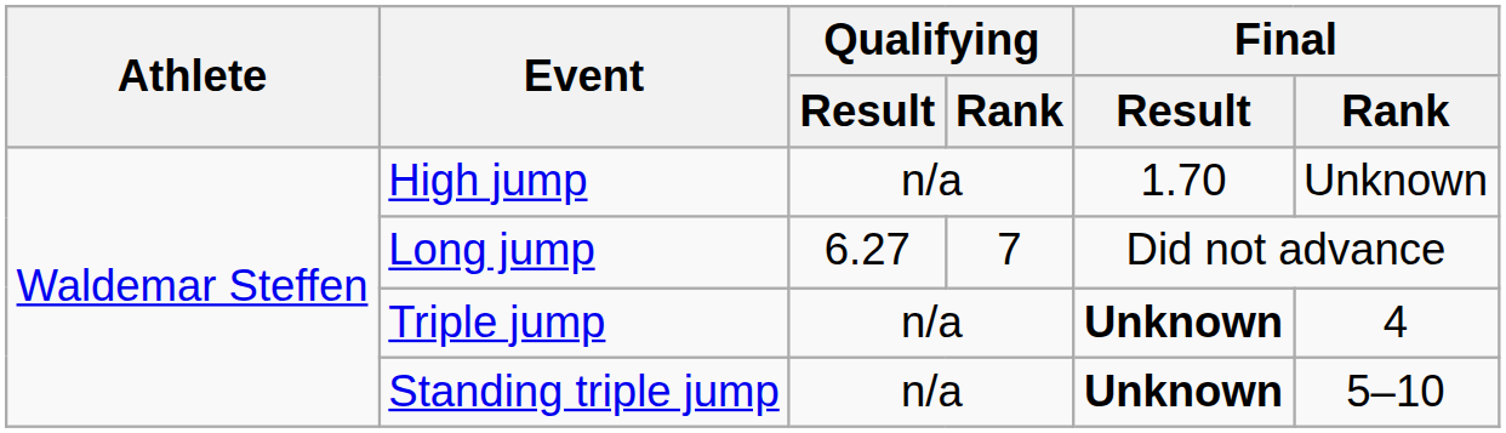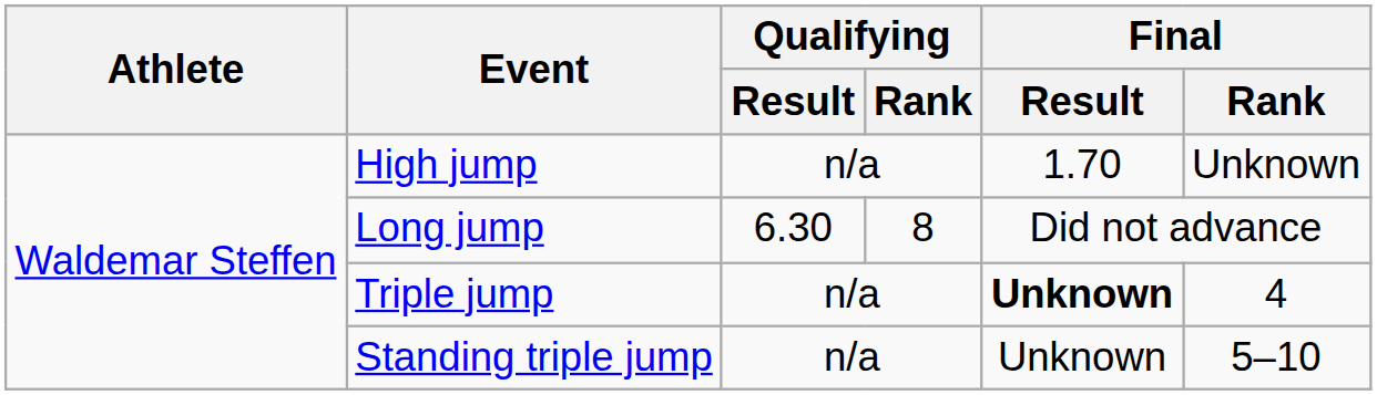Long jump | Qualifying / Result: 6.27 -> 6.30
Long jump | Qualifying / Rank: 7 -> 8
Standing triple jump | Final / Result: bold -> normal
